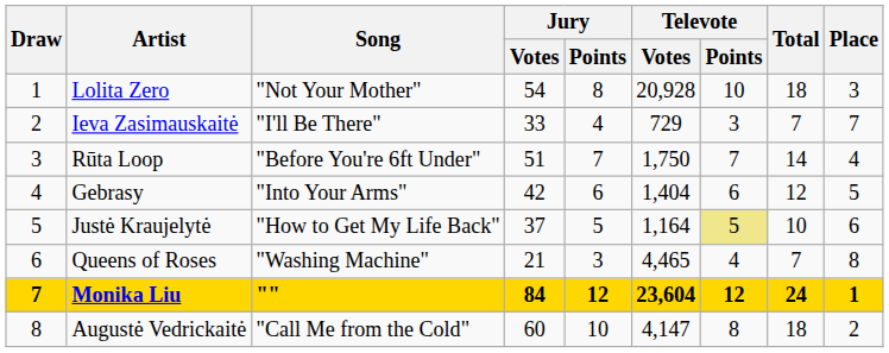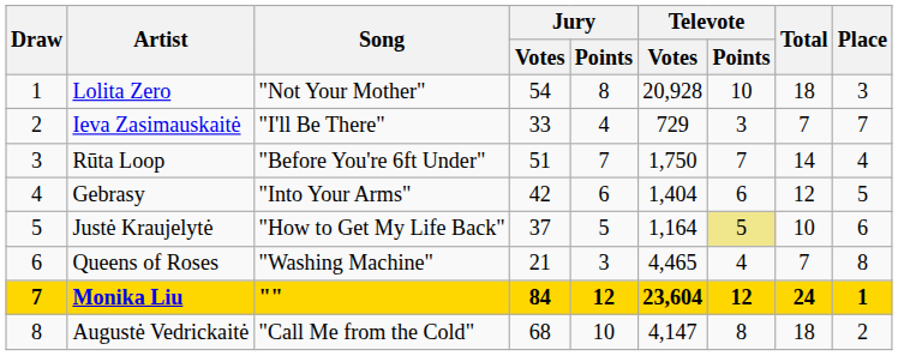Augustė Vedrickaitė | Jury / Votes: 60 -> 68
